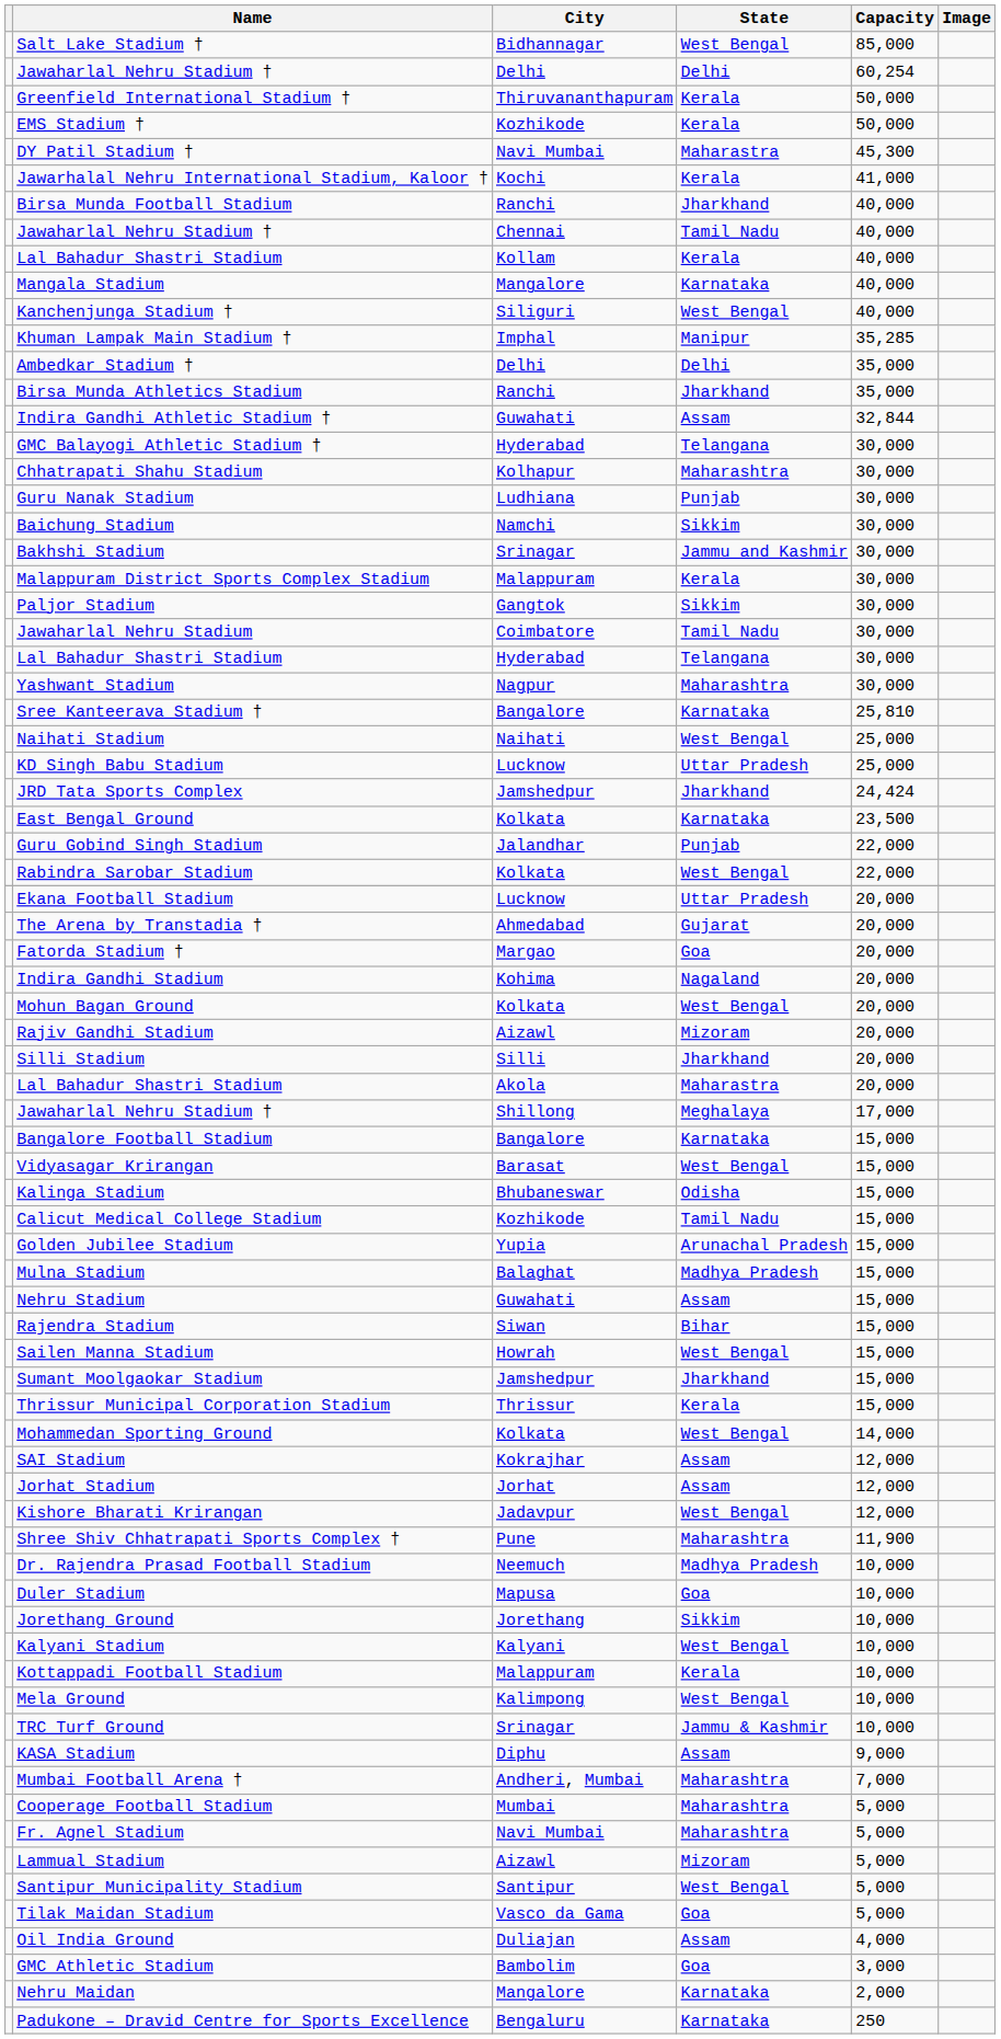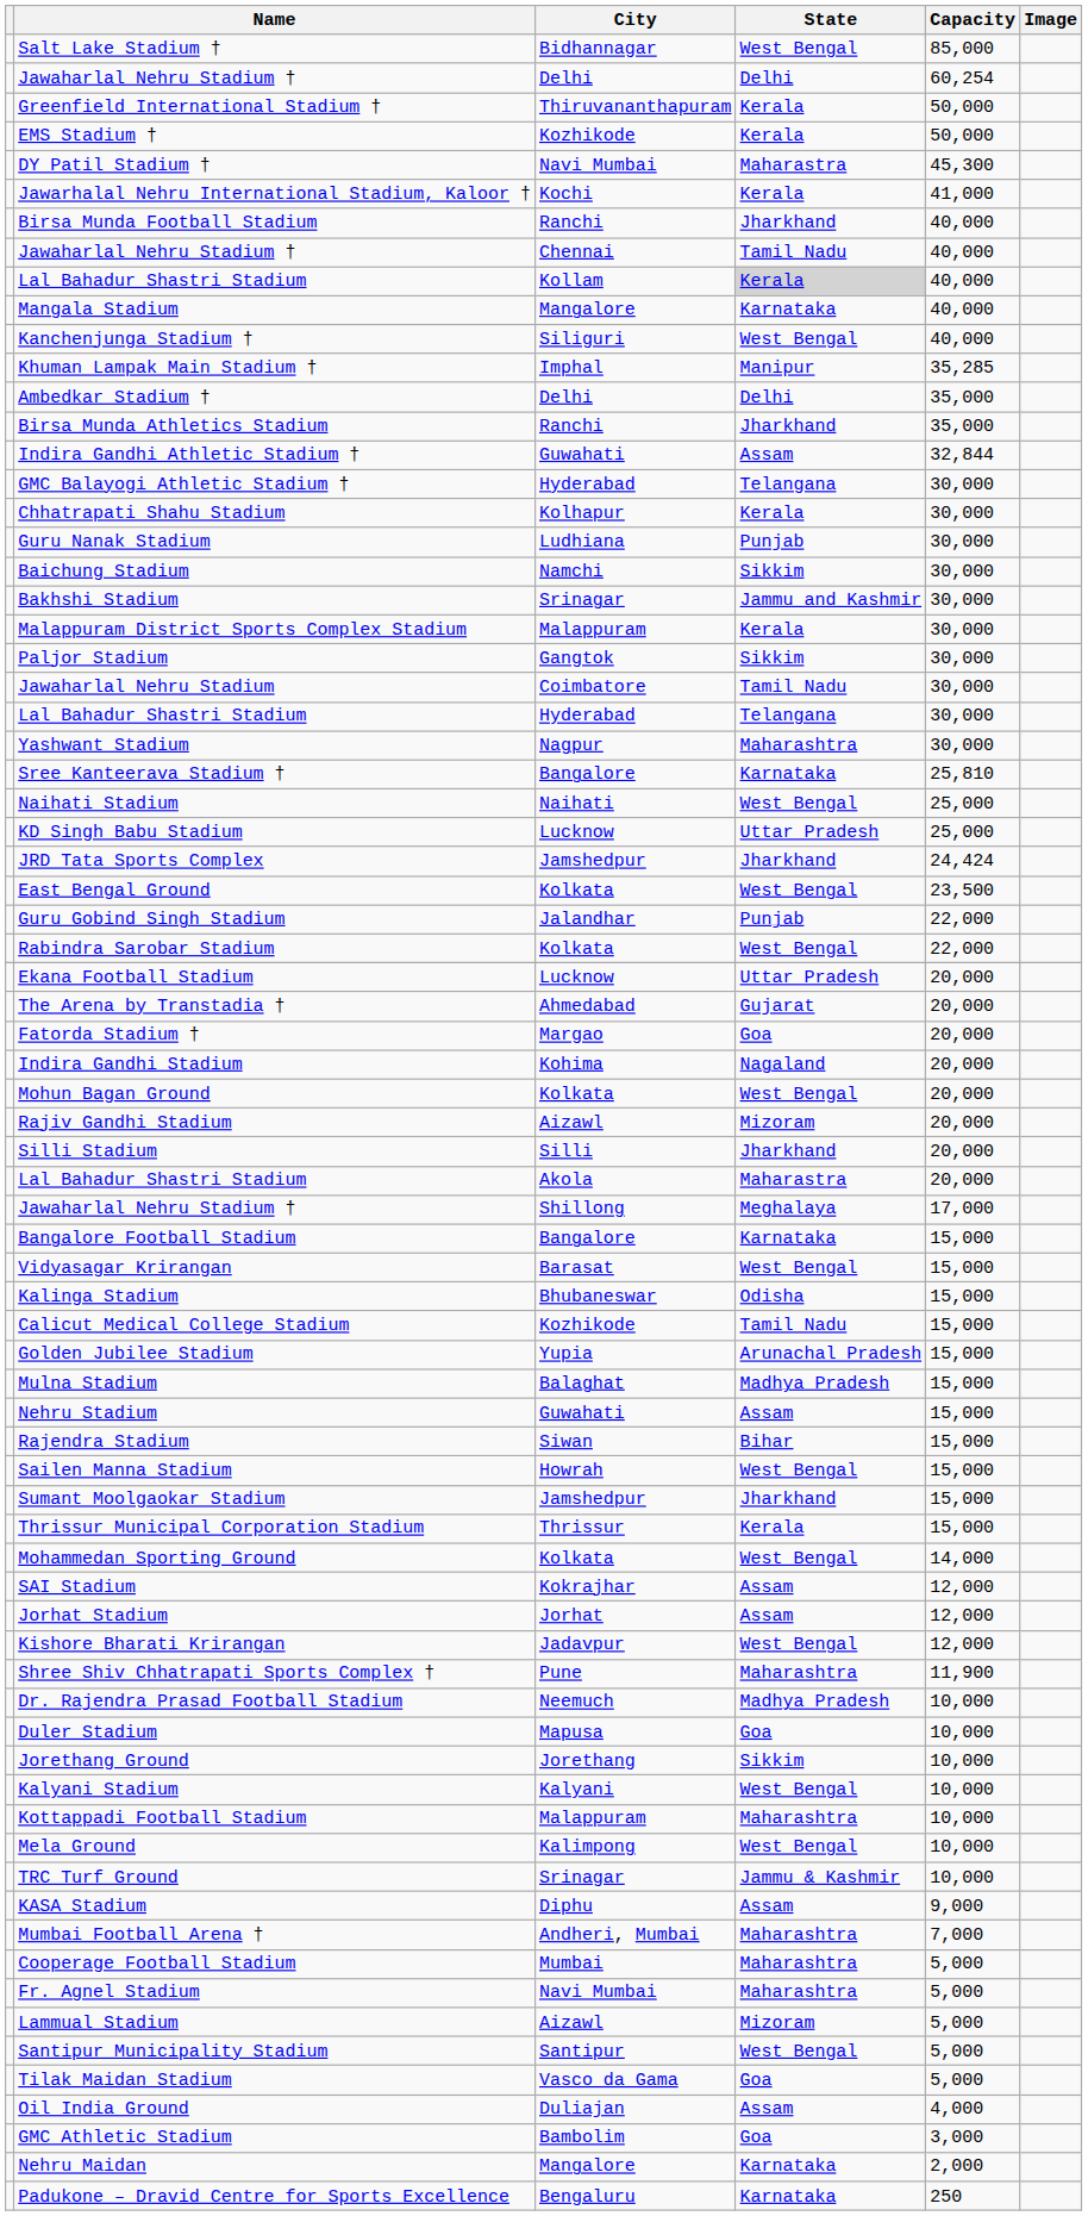Lal Bahadur Shastri Stadium / Kollam | State: no background -> lightgrey background
Chhatrapati Shahu Stadium | State: Maharashtra -> Kerala
East Bengal Ground | State: Karnataka -> West Bengal
Kottappadi Football Stadium | State: Kerala -> Maharashtra
